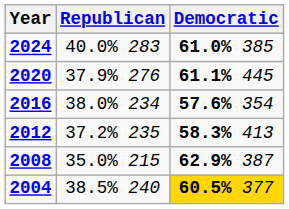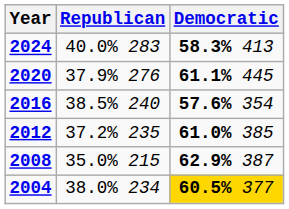2024 | Democratic: 61.0% 385 -> 58.3% 413
2016 | Republican: 38.0% 234 -> 38.5% 240
2012 | Democratic: 58.3% 413 -> 61.0% 385
2004 | Republican: 38.5% 240 -> 38.0% 234
